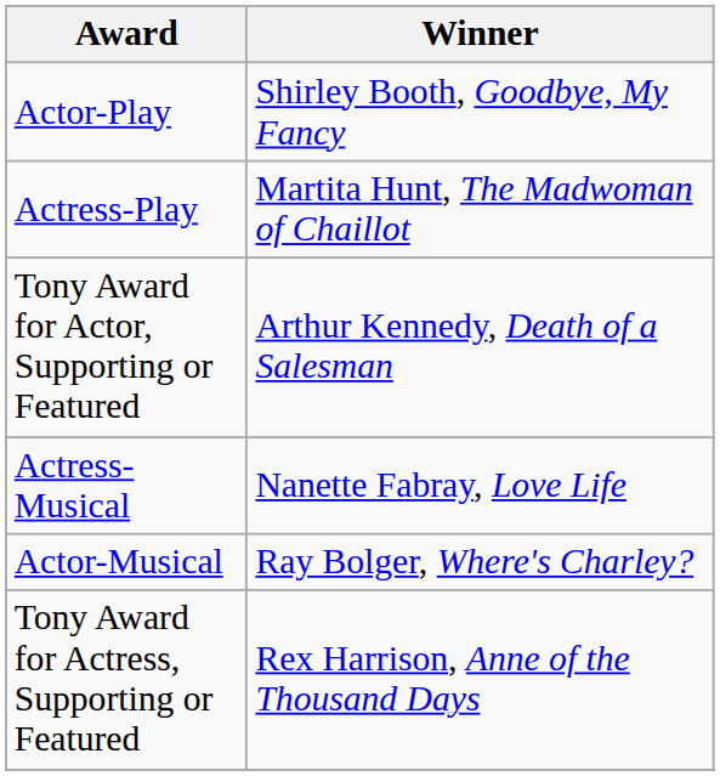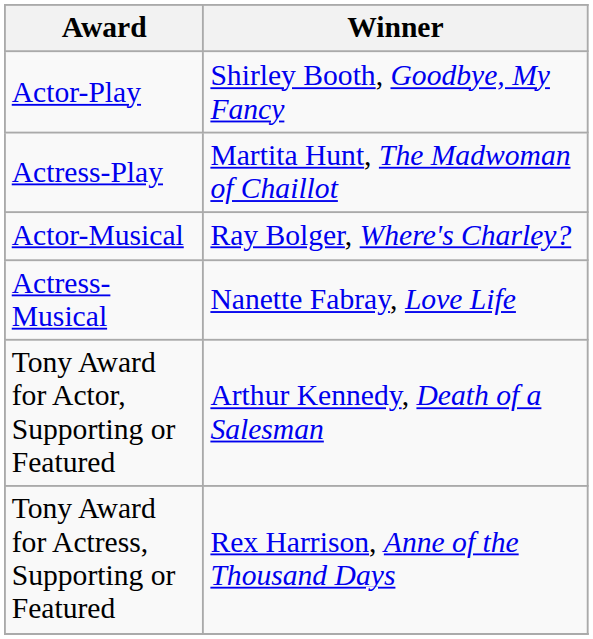rows swapped: Actor-Musical <-> Tony Award for Actor, Supporting or Featured
